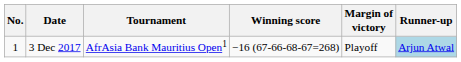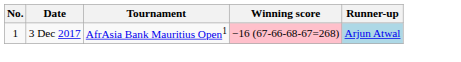- column: Margin of victory | Playoff
3 Dec 2017 | Winning score: no background -> pink background
